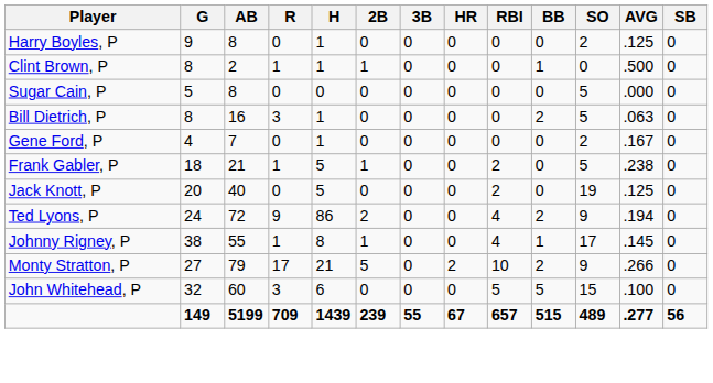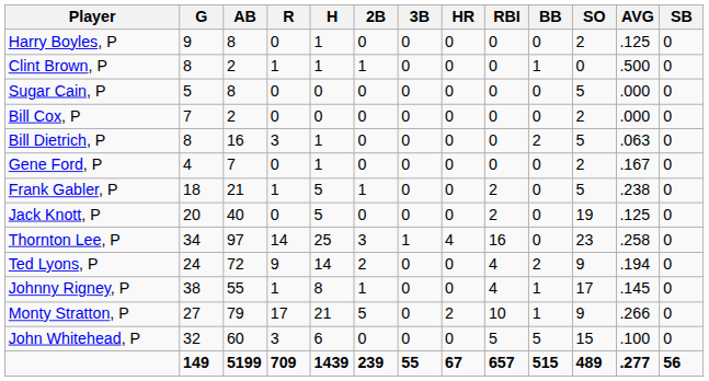+ row: Bill Cox, P | 7 | 2 | 0 | 0 | 0 | 0 | 0 | 0 | 0 | 2 | .000 | 0
+ row: Thornton Lee, P | 34 | 97 | 14 | 25 | 3 | 1 | 4 | 16 | 0 | 23 | .258 | 0
Ted Lyons, P | H: 86 -> 14
Monty Stratton, P | BB: 2 -> 1
